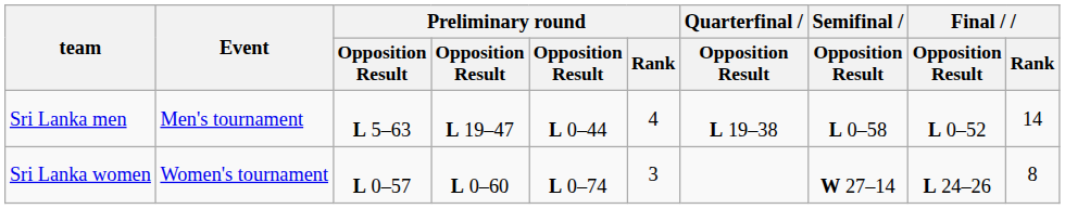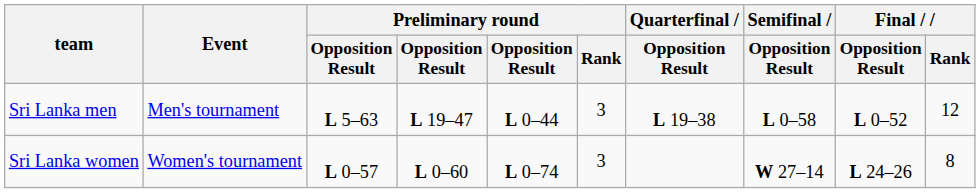Sri Lanka men | Preliminary round / Rank: 4 -> 3
Sri Lanka men | Final / Rank: 14 -> 12
